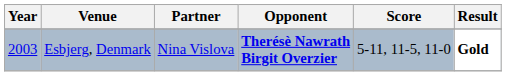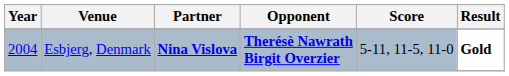Esbjerg, Denmark | Year: 2003 -> 2004
Esbjerg, Denmark | Partner: normal -> bold
